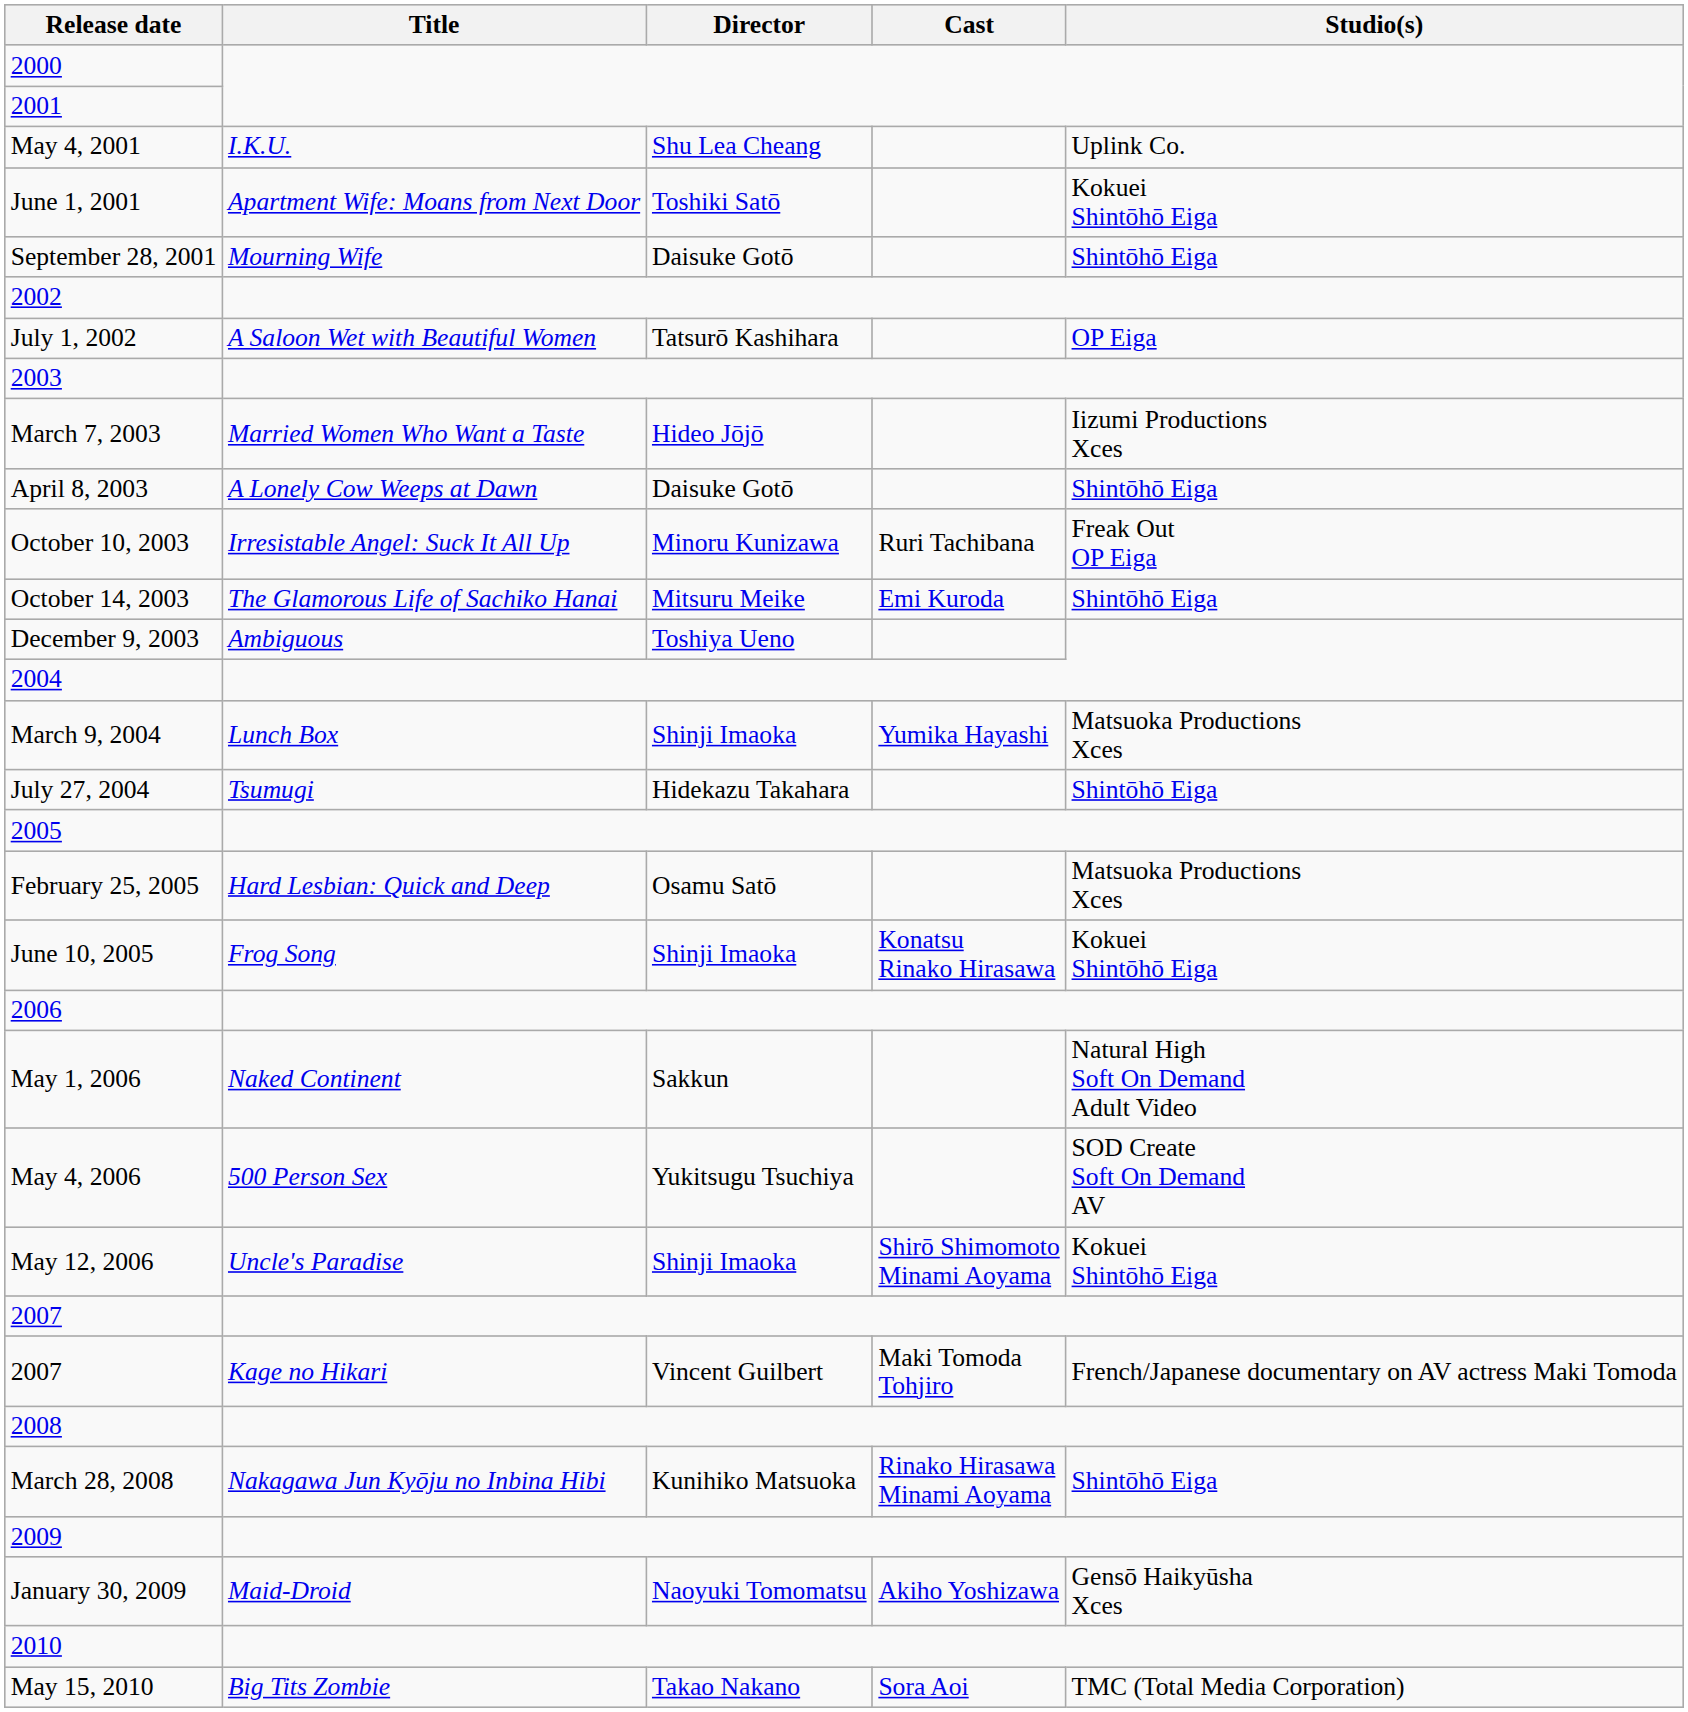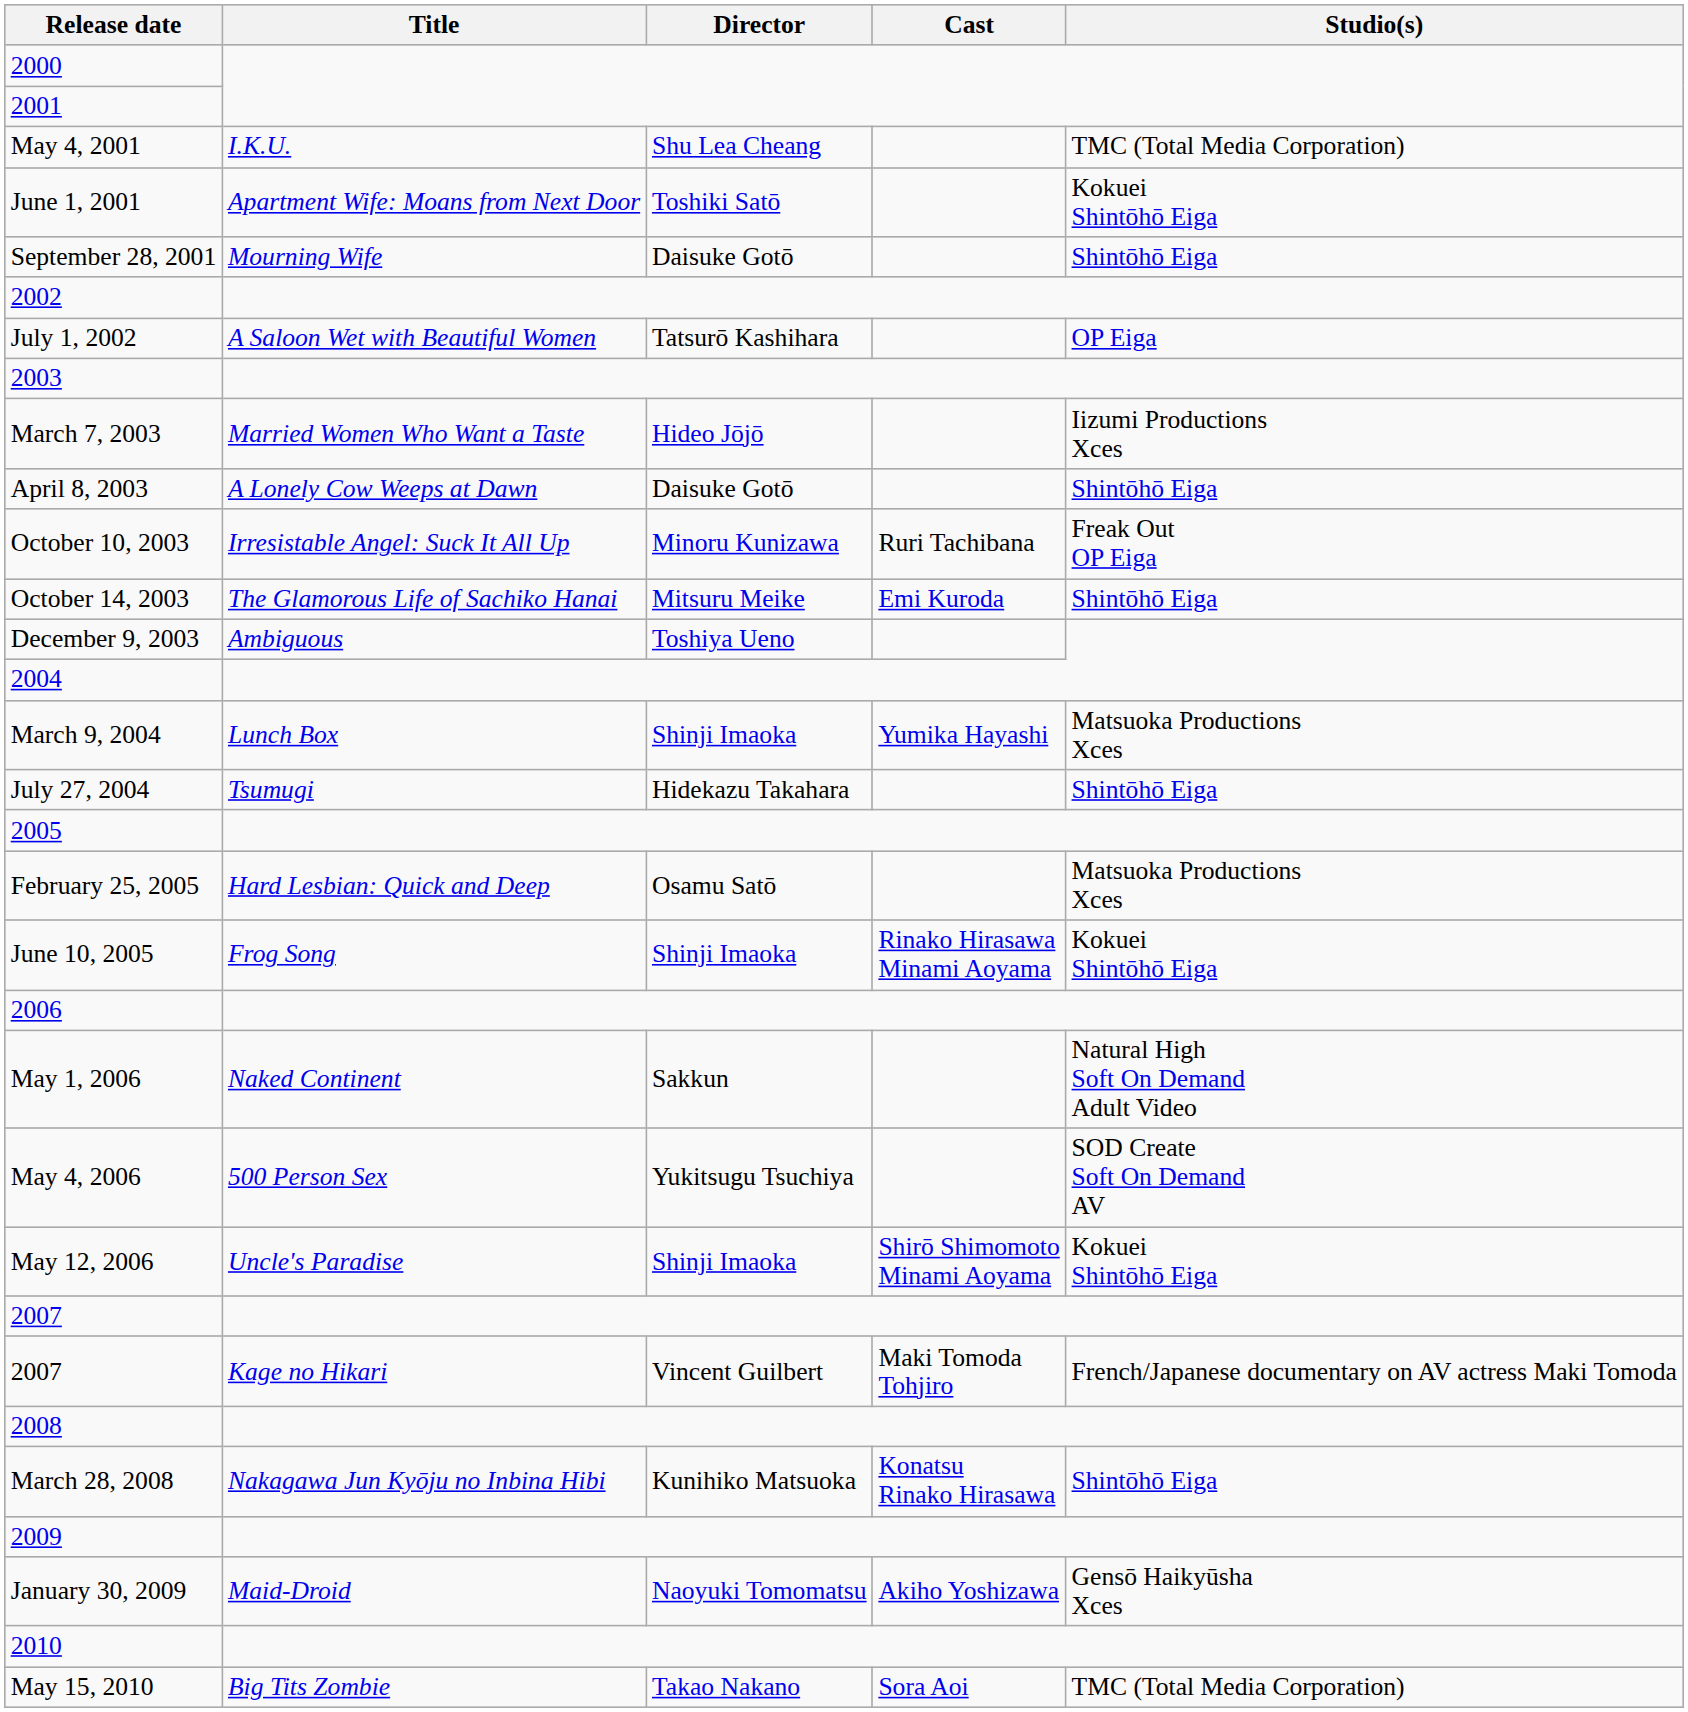May 4, 2001 | Studio(s): Uplink Co. -> TMC (Total Media Corporation)
June 10, 2005 | Cast: Konatsu Rinako Hirasawa -> Rinako Hirasawa Minami Aoyama
March 28, 2008 | Cast: Rinako Hirasawa Minami Aoyama -> Konatsu Rinako Hirasawa
